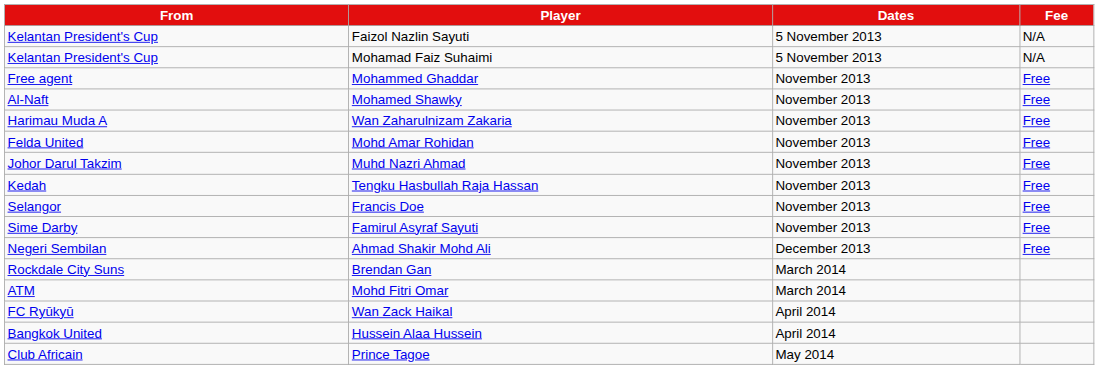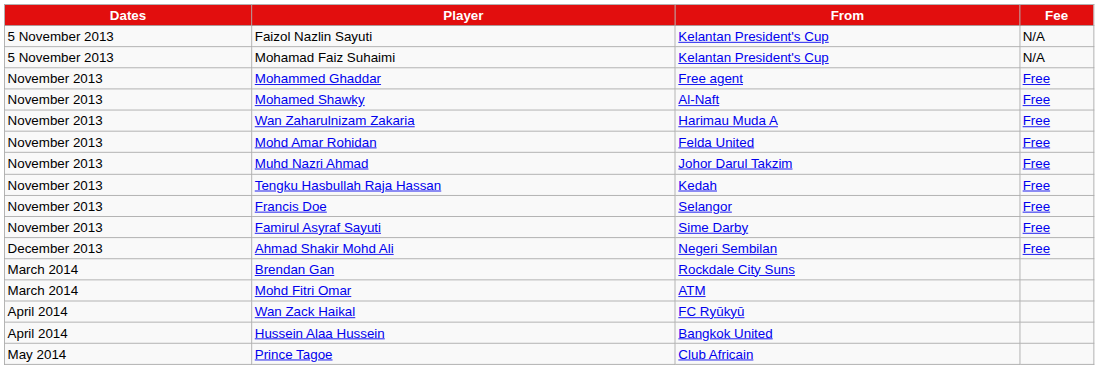columns swapped: Dates <-> From
